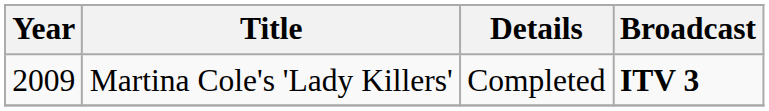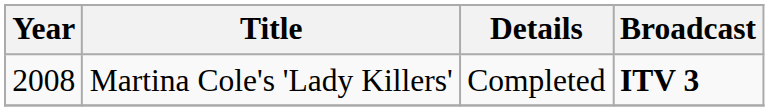Martina Cole's 'Lady Killers' | Year: 2009 -> 2008
